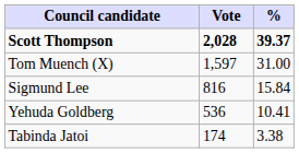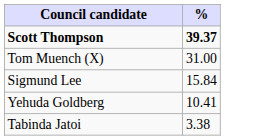- column: Vote | 2,028 | 1,597 | 816 | 536 | 174
